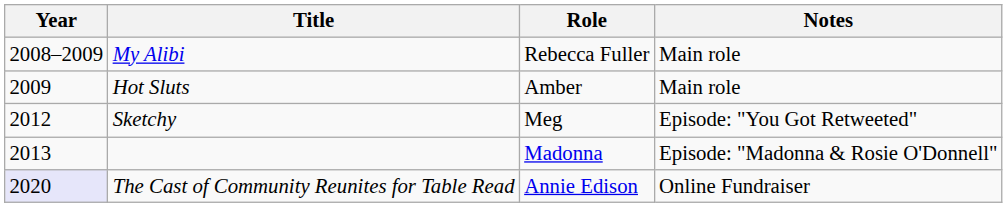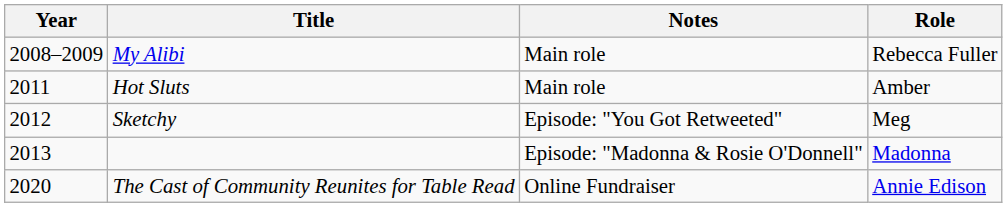columns swapped: Role <-> Notes
Hot Sluts | Year: 2009 -> 2011
The Cast of Community Reunites for Table Read | Year: lavender background -> no background
